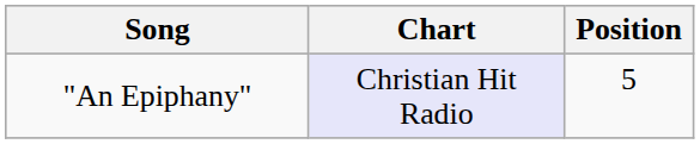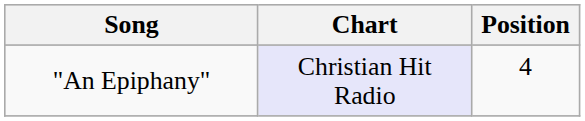"An Epiphany" | Position: 5 -> 4
